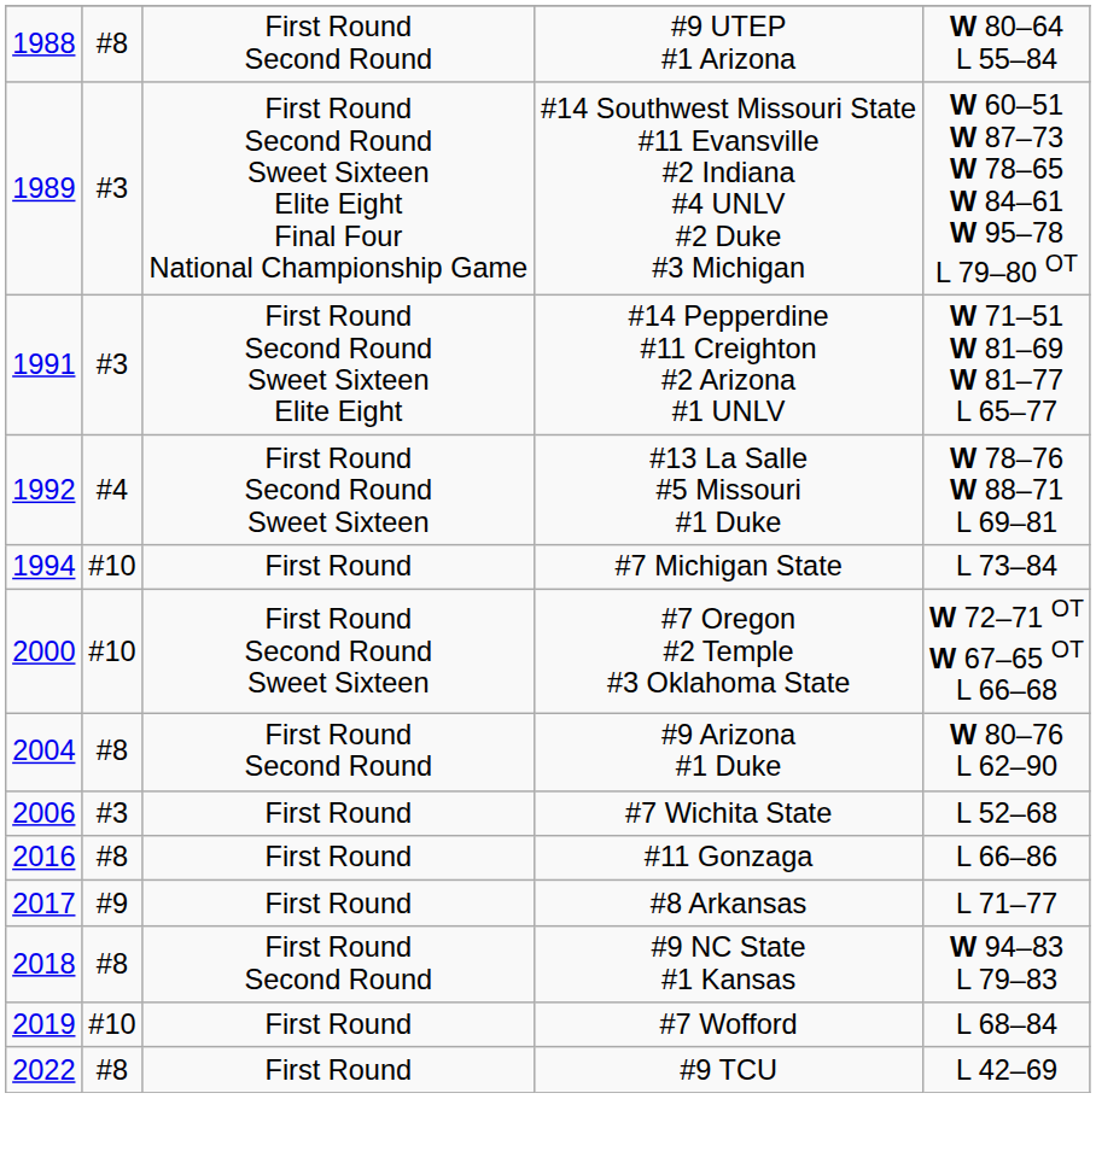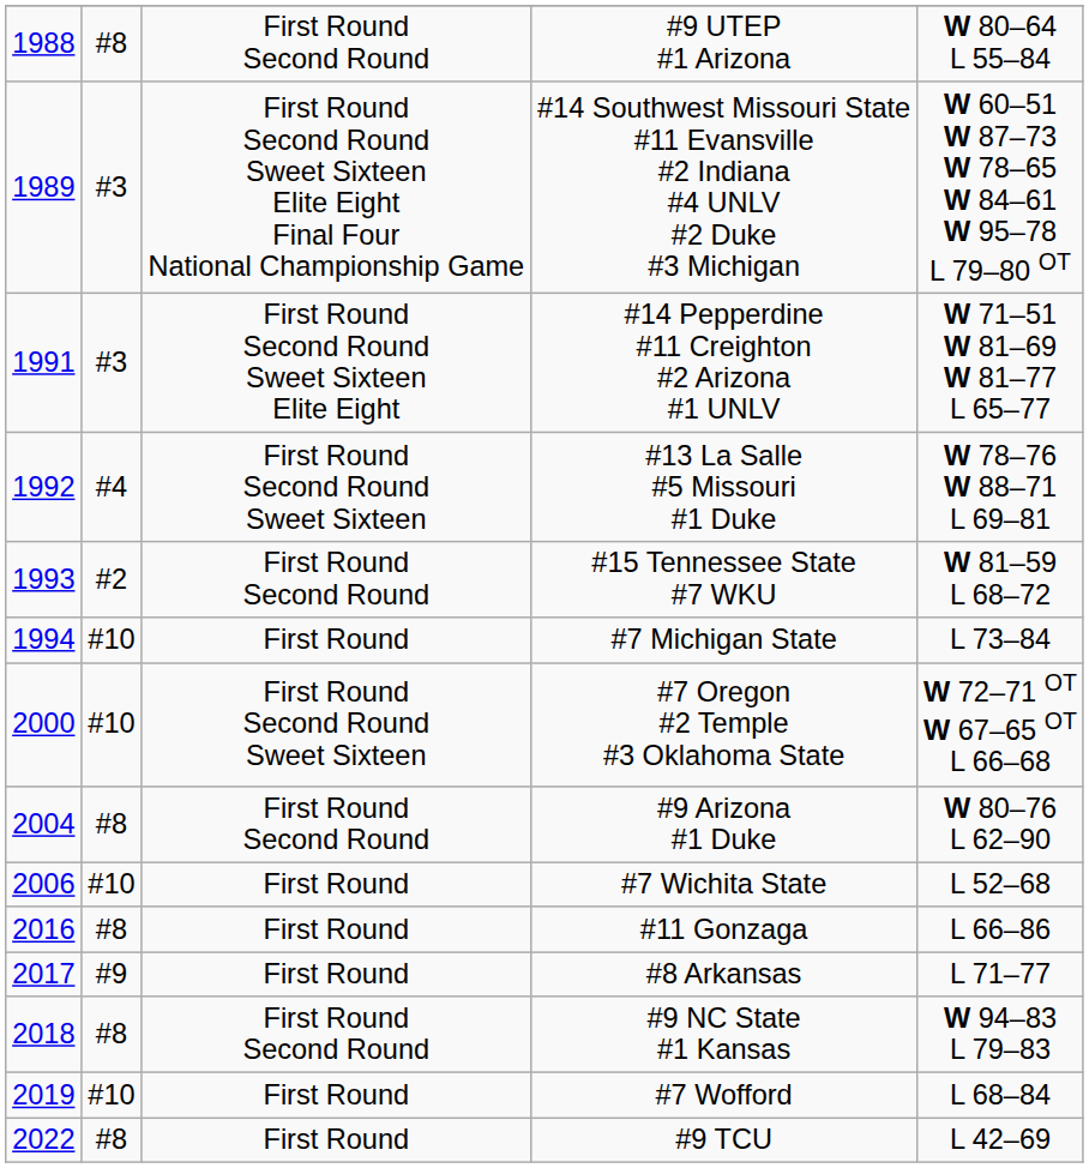+ row: 1993 | #2 | First Round Second Round | #15 Tennessee State #7 WKU | W 81–59 L 68–72
#7 Wichita State | column 2: #3 -> #10
